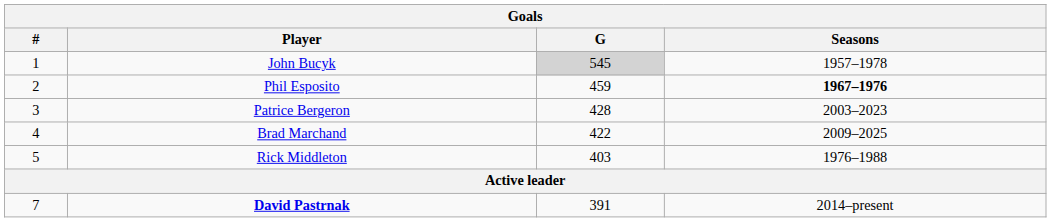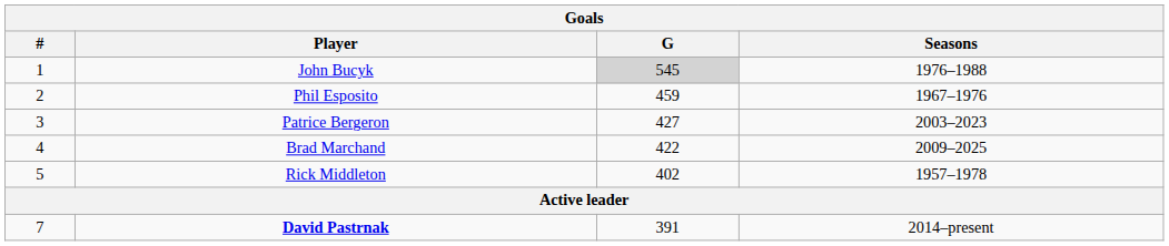John Bucyk | Seasons: 1957–1978 -> 1976–1988
Phil Esposito | Seasons: bold -> normal
Patrice Bergeron | G: 428 -> 427
Rick Middleton | G: 403 -> 402
Rick Middleton | Seasons: 1976–1988 -> 1957–1978
